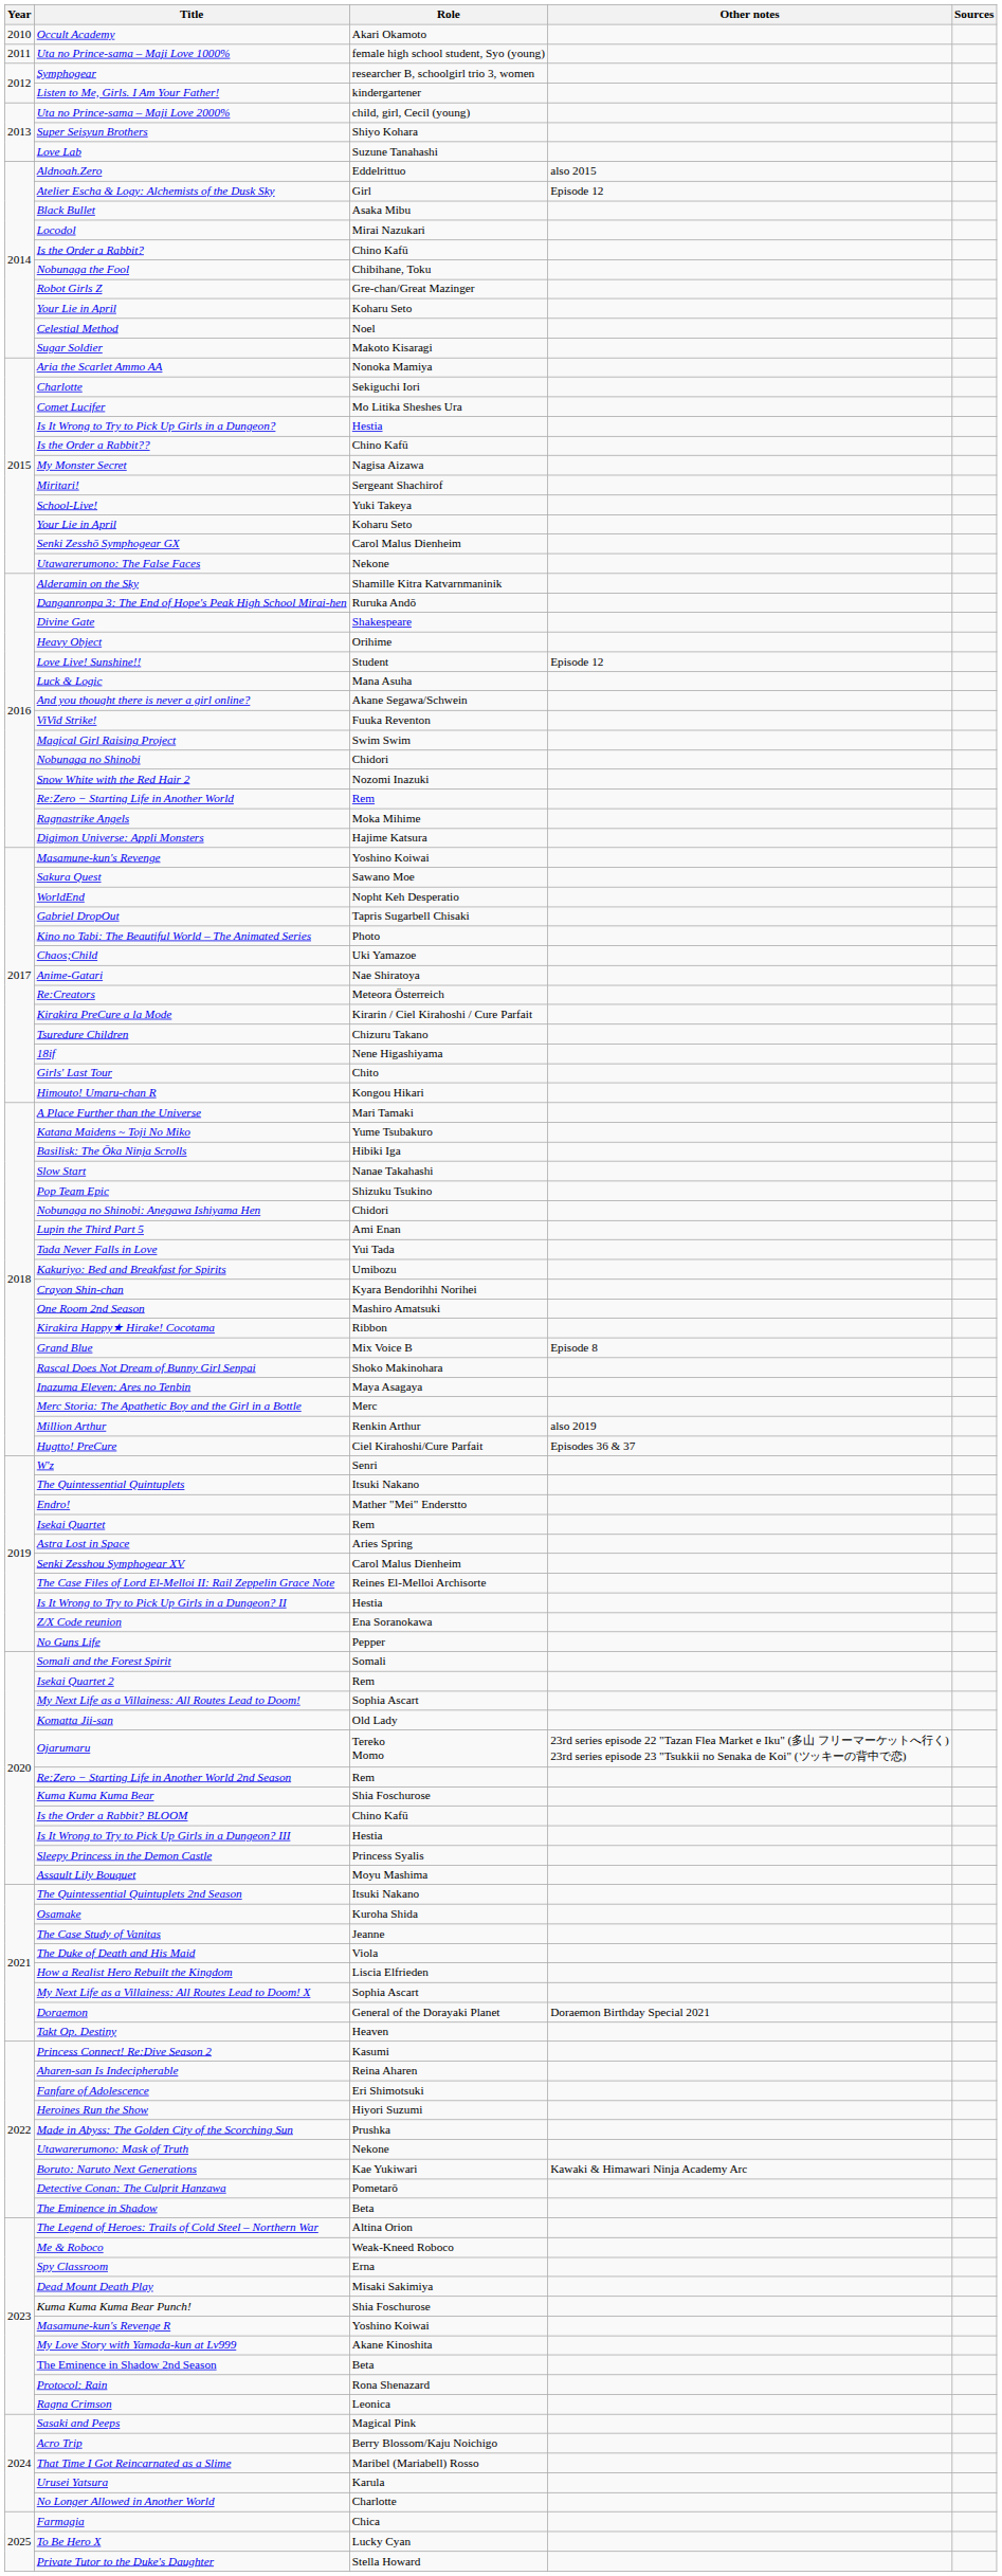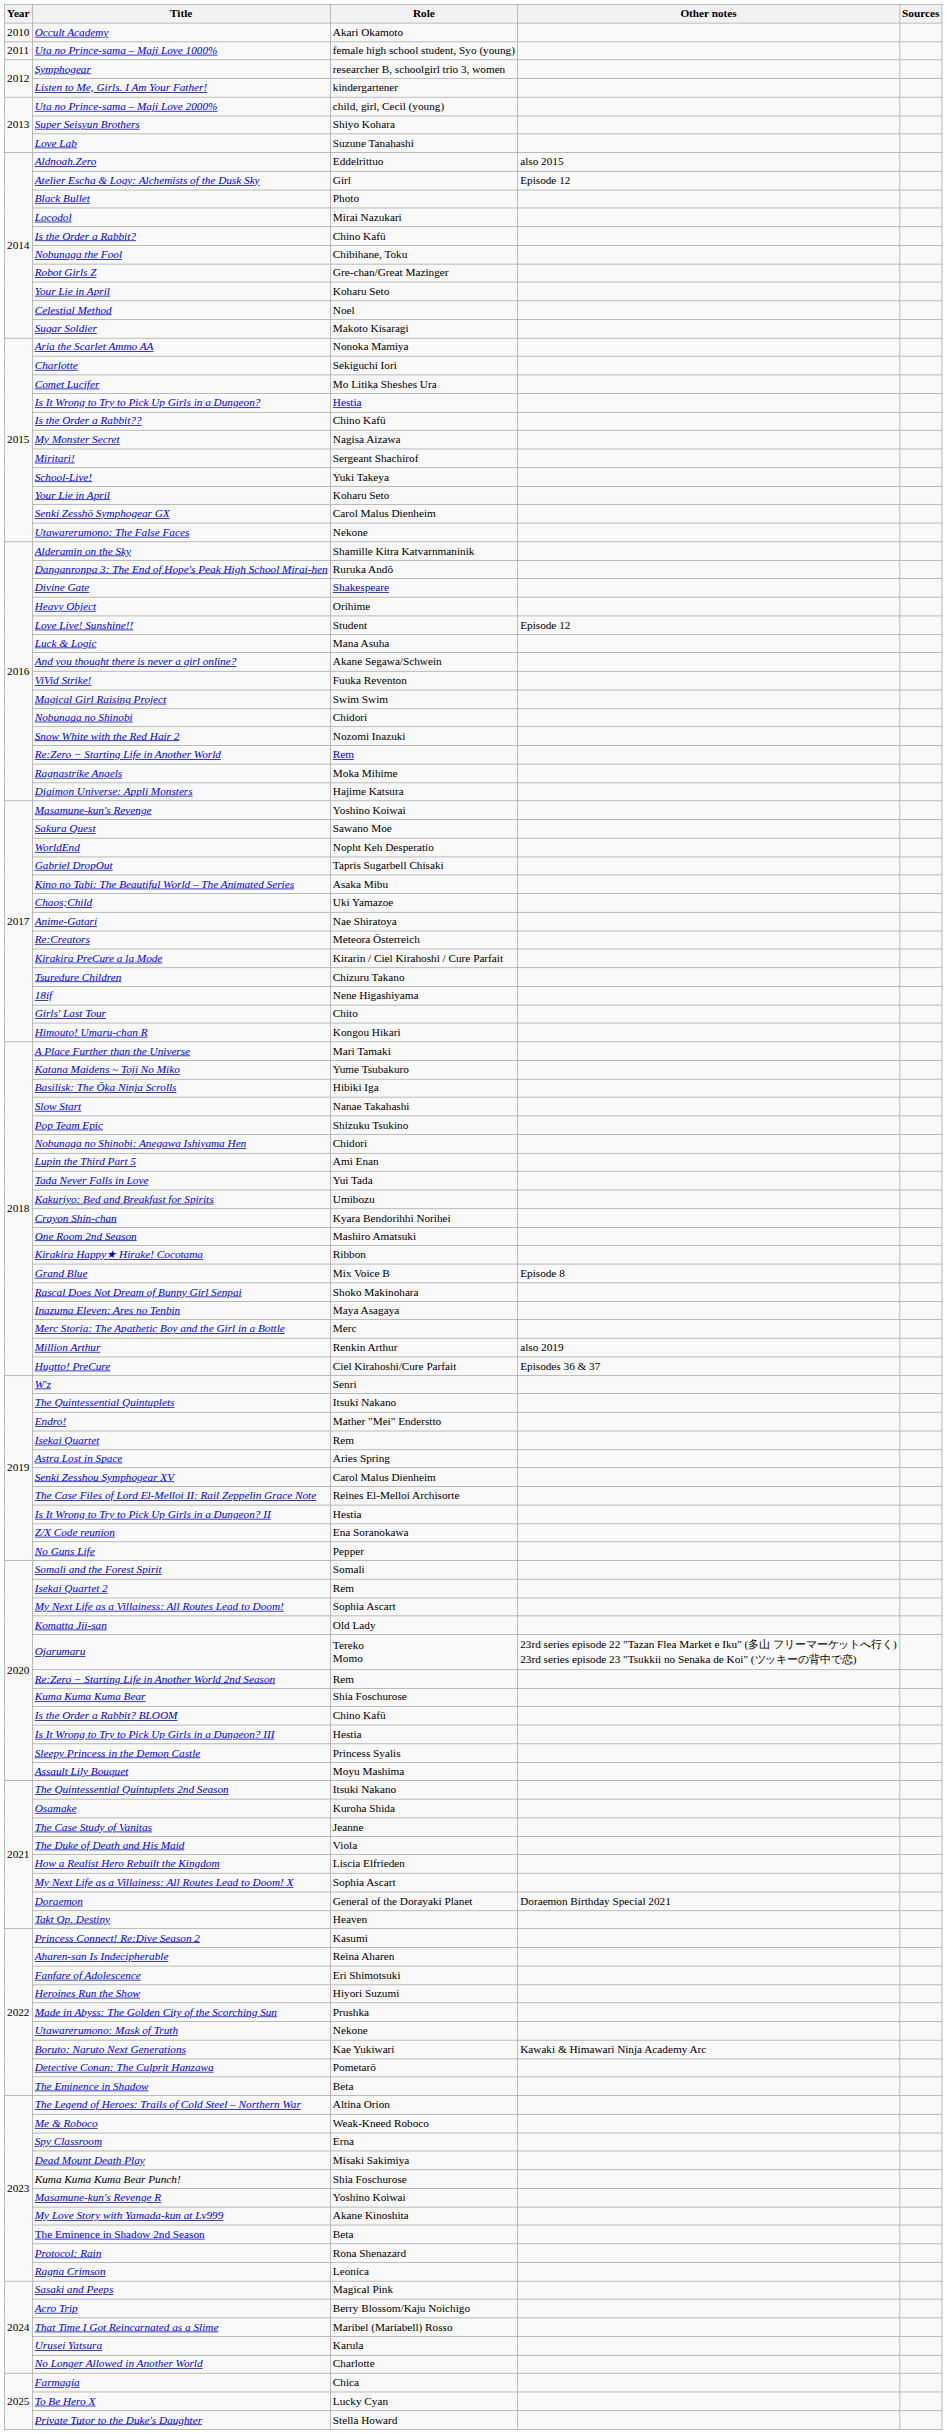Black Bullet | Role: Asaka Mibu -> Photo
Kino no Tabi: The Beautiful World – The Animated Series | Role: Photo -> Asaka Mibu
